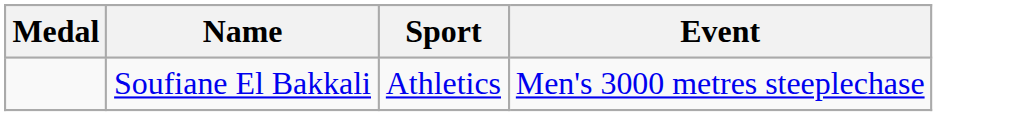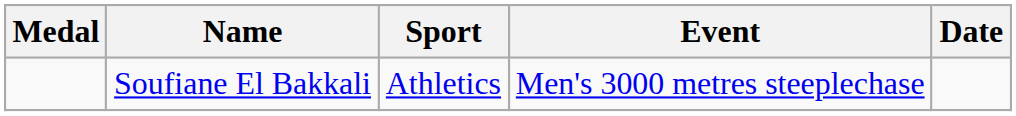+ column: Date
